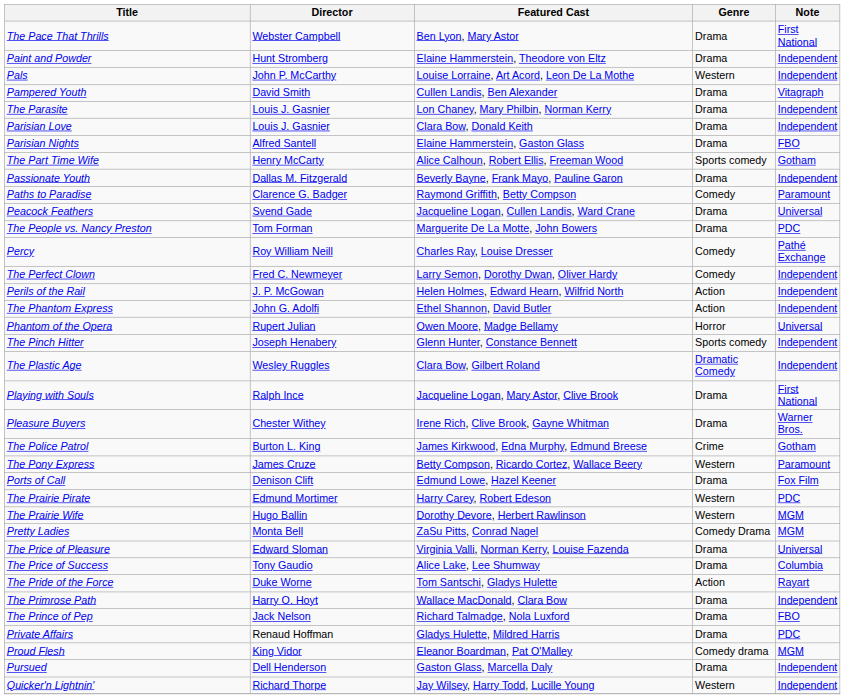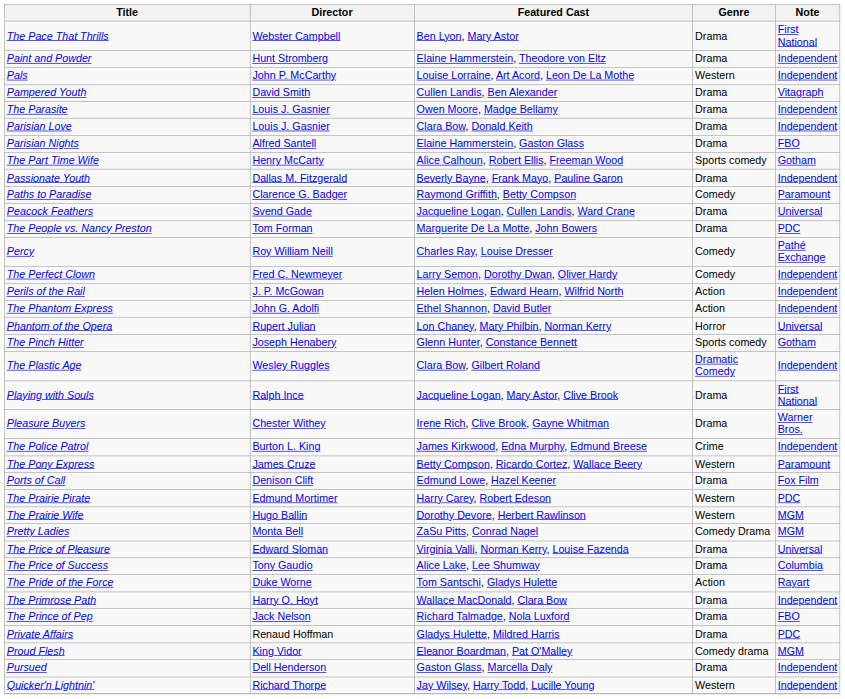The Parasite | Featured Cast: Lon Chaney, Mary Philbin, Norman Kerry -> Owen Moore, Madge Bellamy
Phantom of the Opera | Featured Cast: Owen Moore, Madge Bellamy -> Lon Chaney, Mary Philbin, Norman Kerry
The Pinch Hitter | Note: Independent -> Gotham
The Police Patrol | Note: Gotham -> Independent
